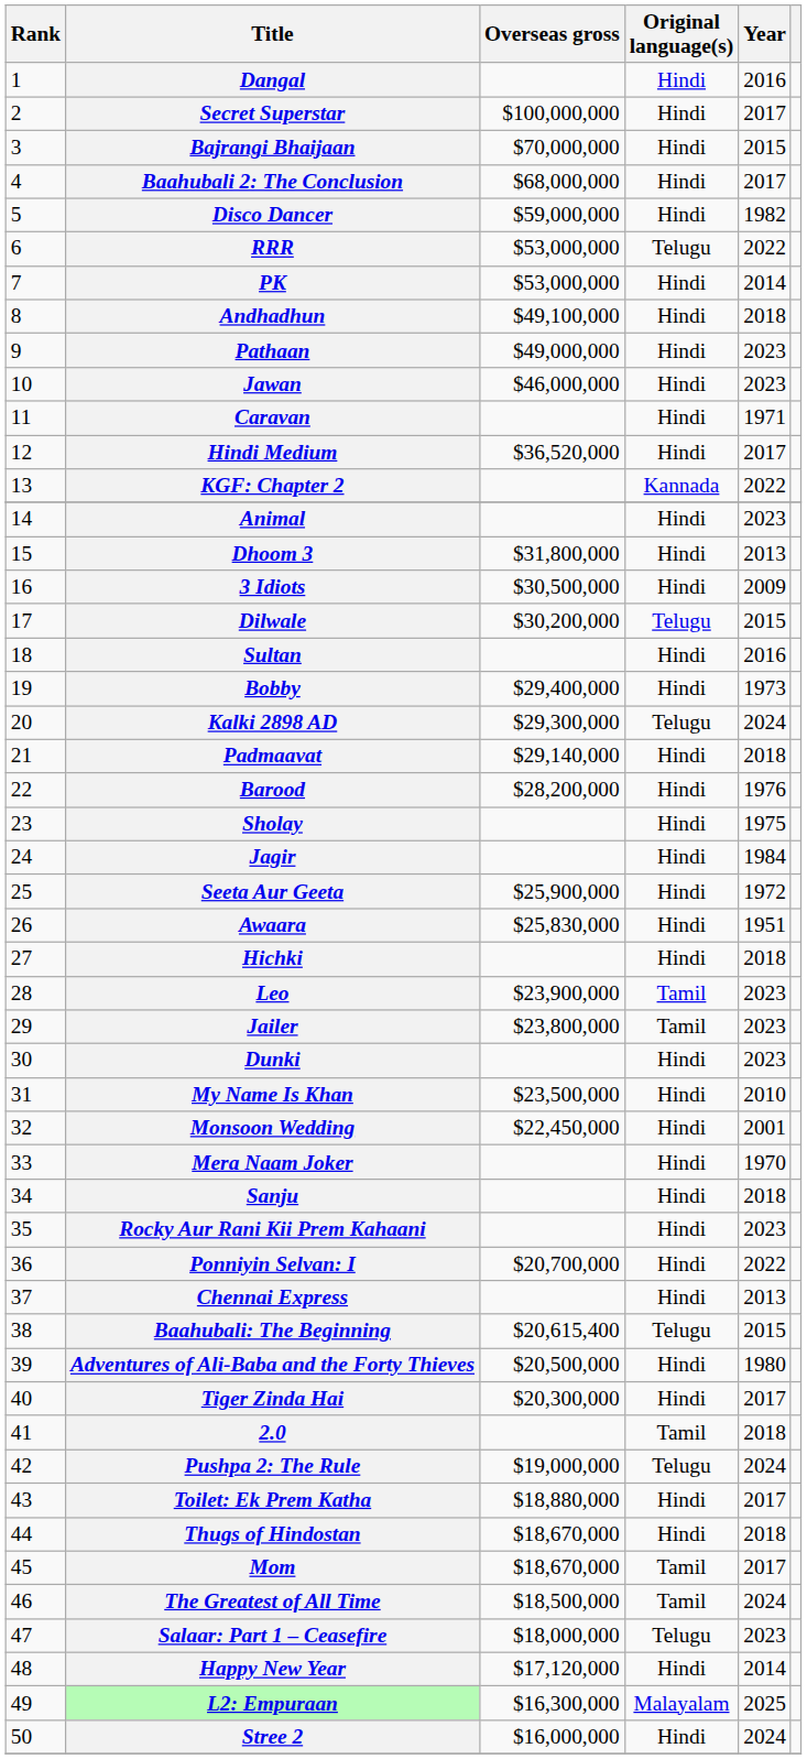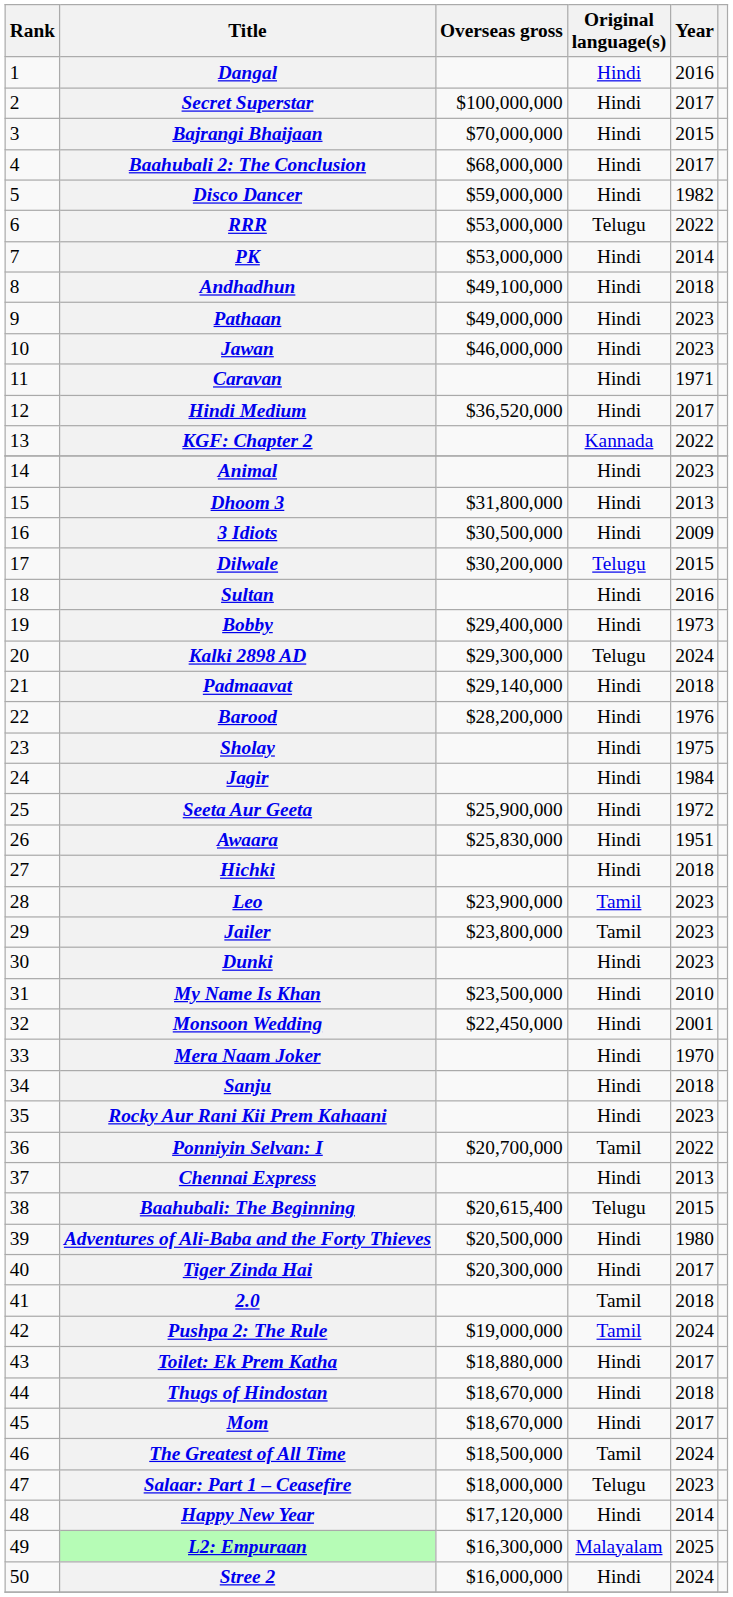Ponniyin Selvan: I | Original language(s): Hindi -> Tamil
Pushpa 2: The Rule | Original language(s): Telugu -> Tamil
Mom | Original language(s): Tamil -> Hindi
